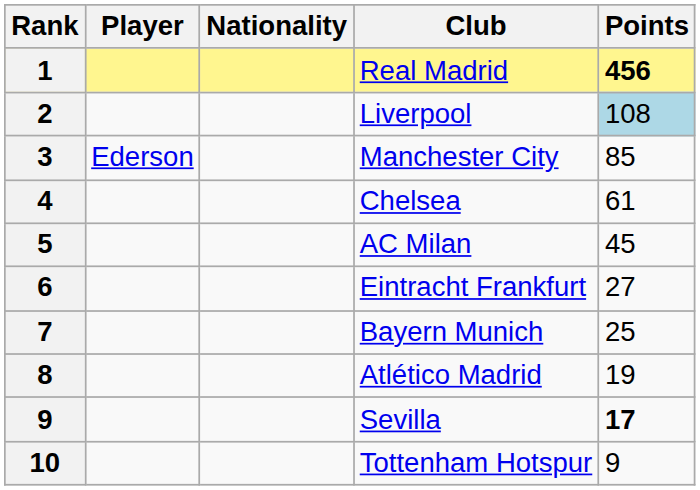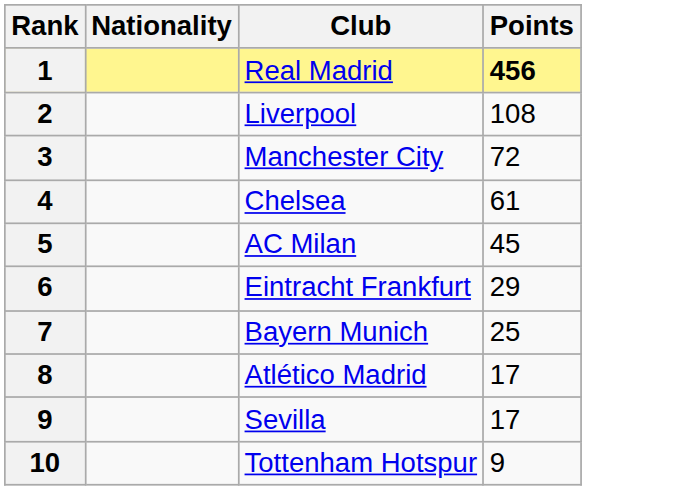- column: Player | Ederson
Liverpool | Points: lightblue background -> no background
Manchester City | Points: 85 -> 72
Eintracht Frankfurt | Points: 27 -> 29
Atlético Madrid | Points: 19 -> 17
Sevilla | Points: bold -> normal
